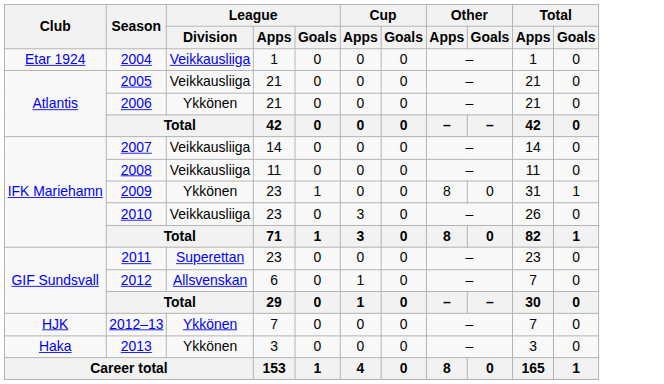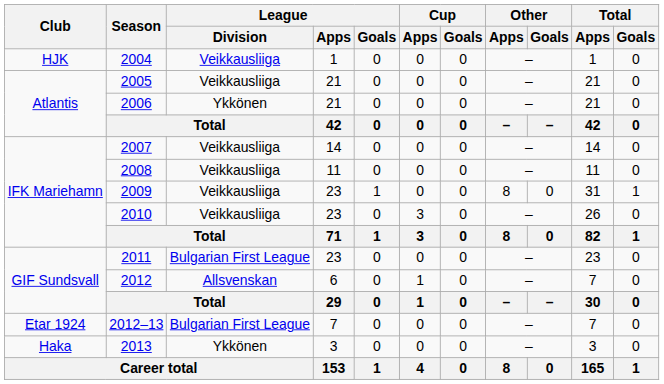2004 | Club: Etar 1924 -> HJK
2009 | League / Division: Ykkönen -> Veikkausliiga
2011 | League / Division: Superettan -> Bulgarian First League
2012–13 | Club: HJK -> Etar 1924
2012–13 | League / Division: Ykkönen -> Bulgarian First League
